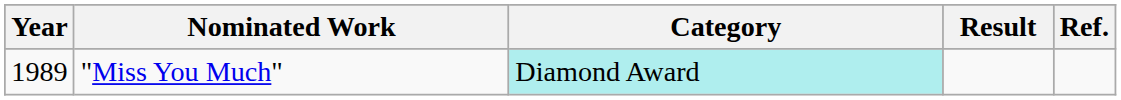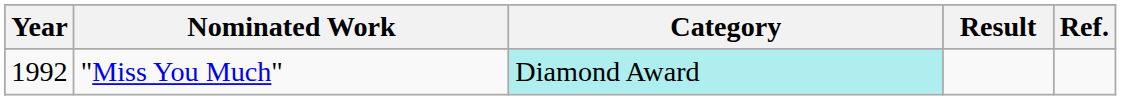"Miss You Much" | Year: 1989 -> 1992
